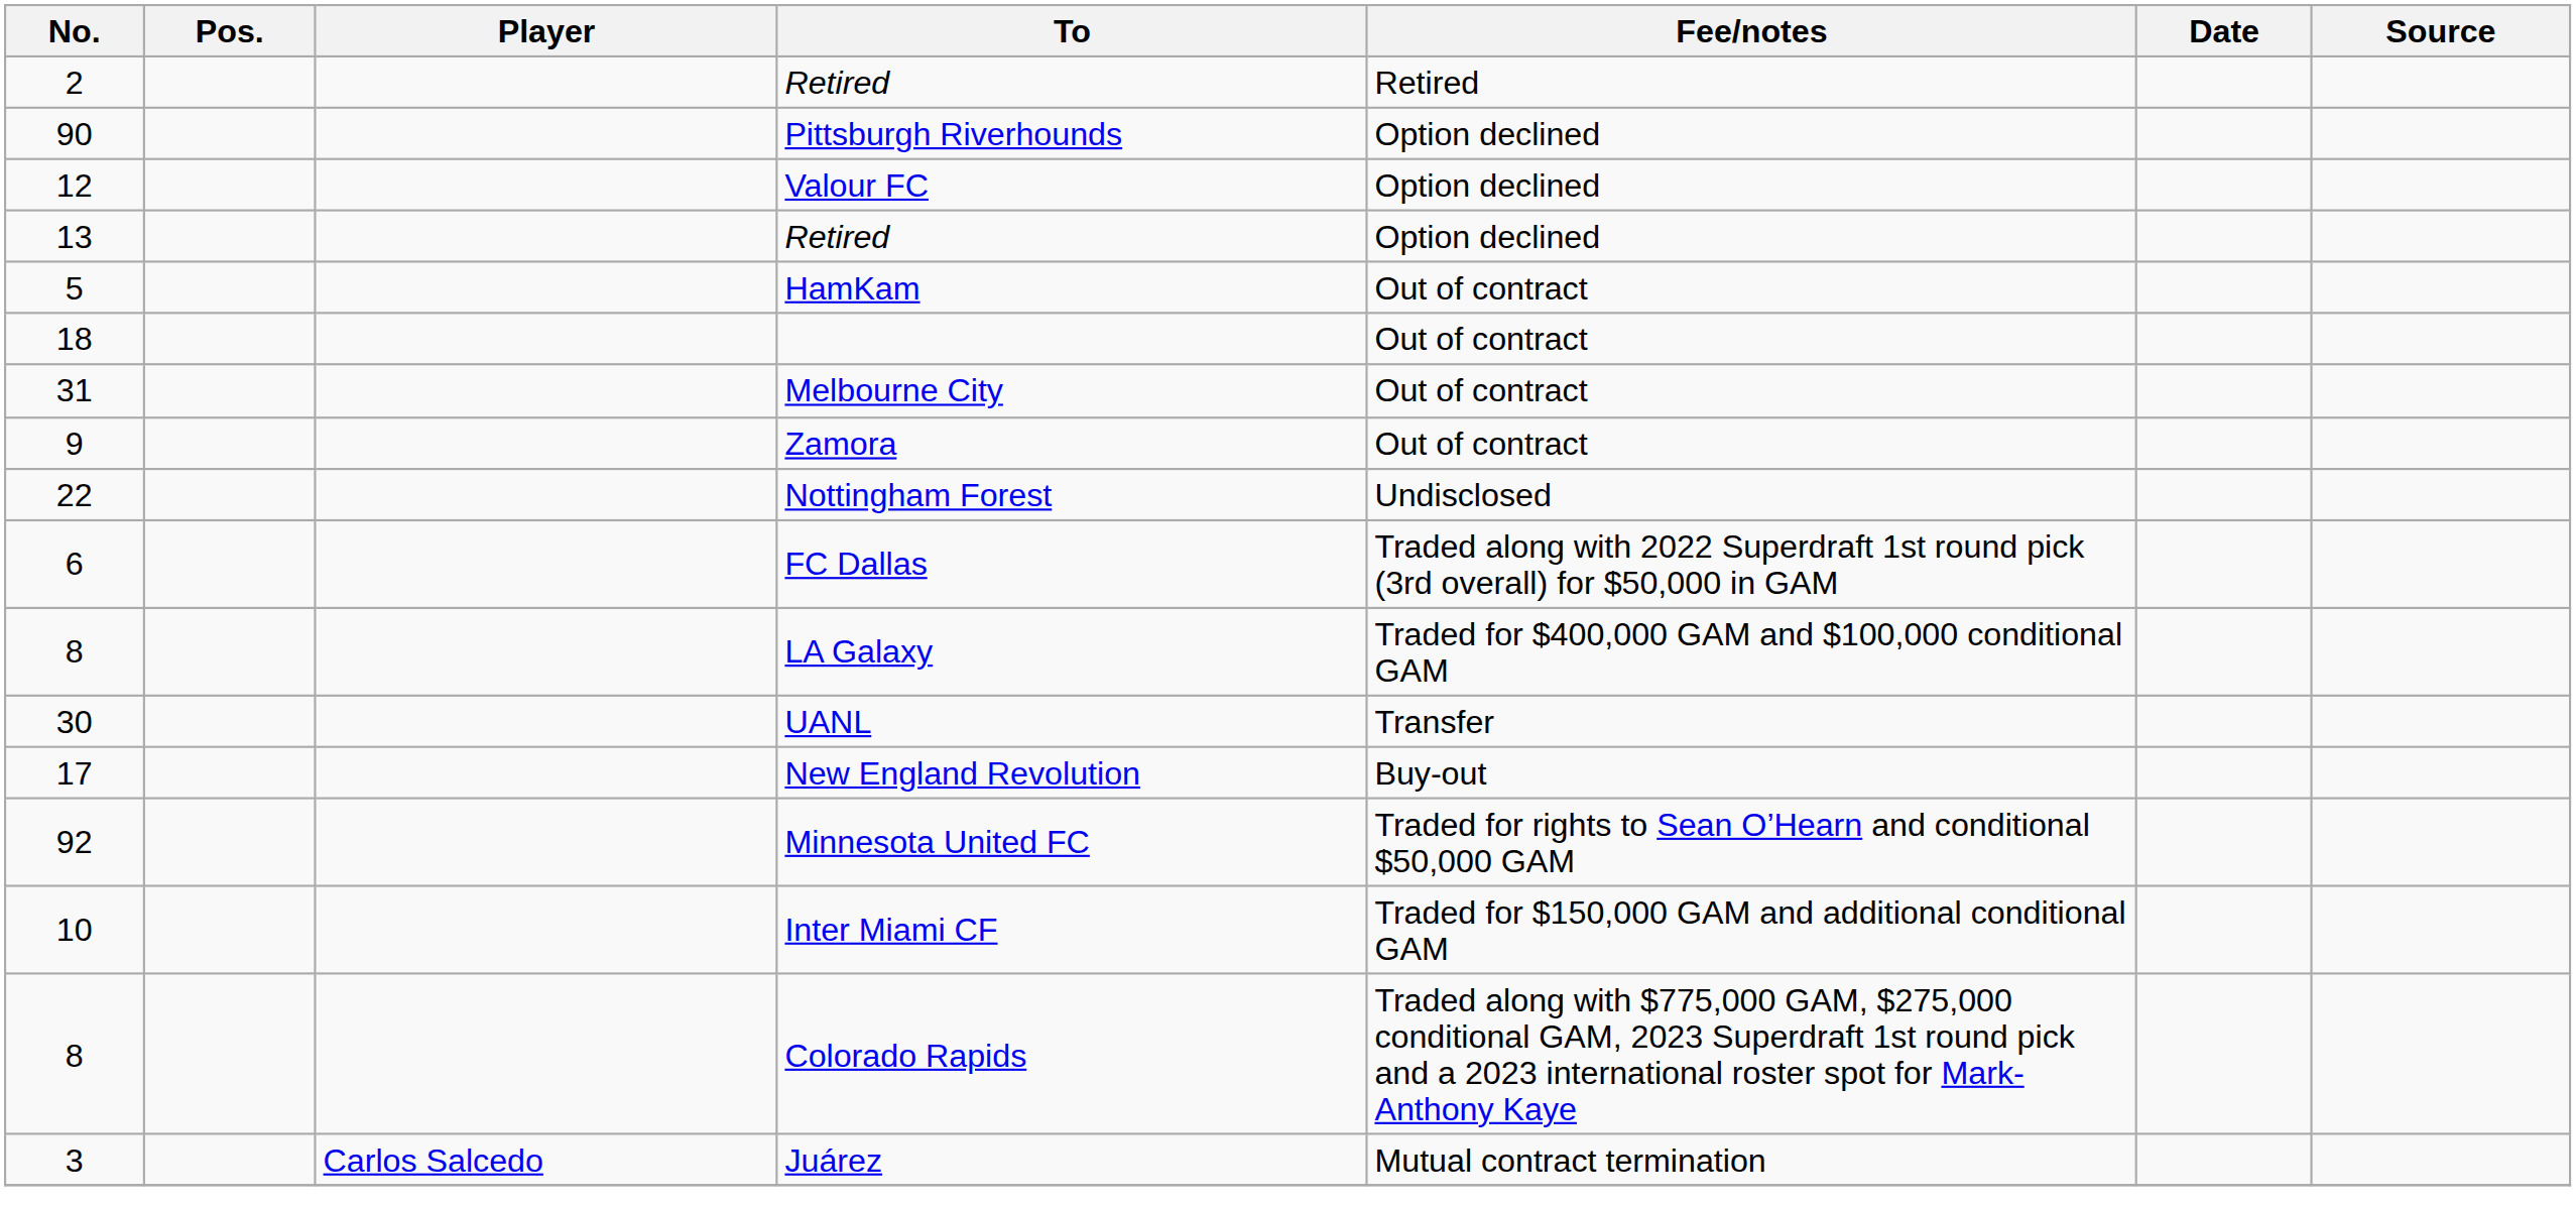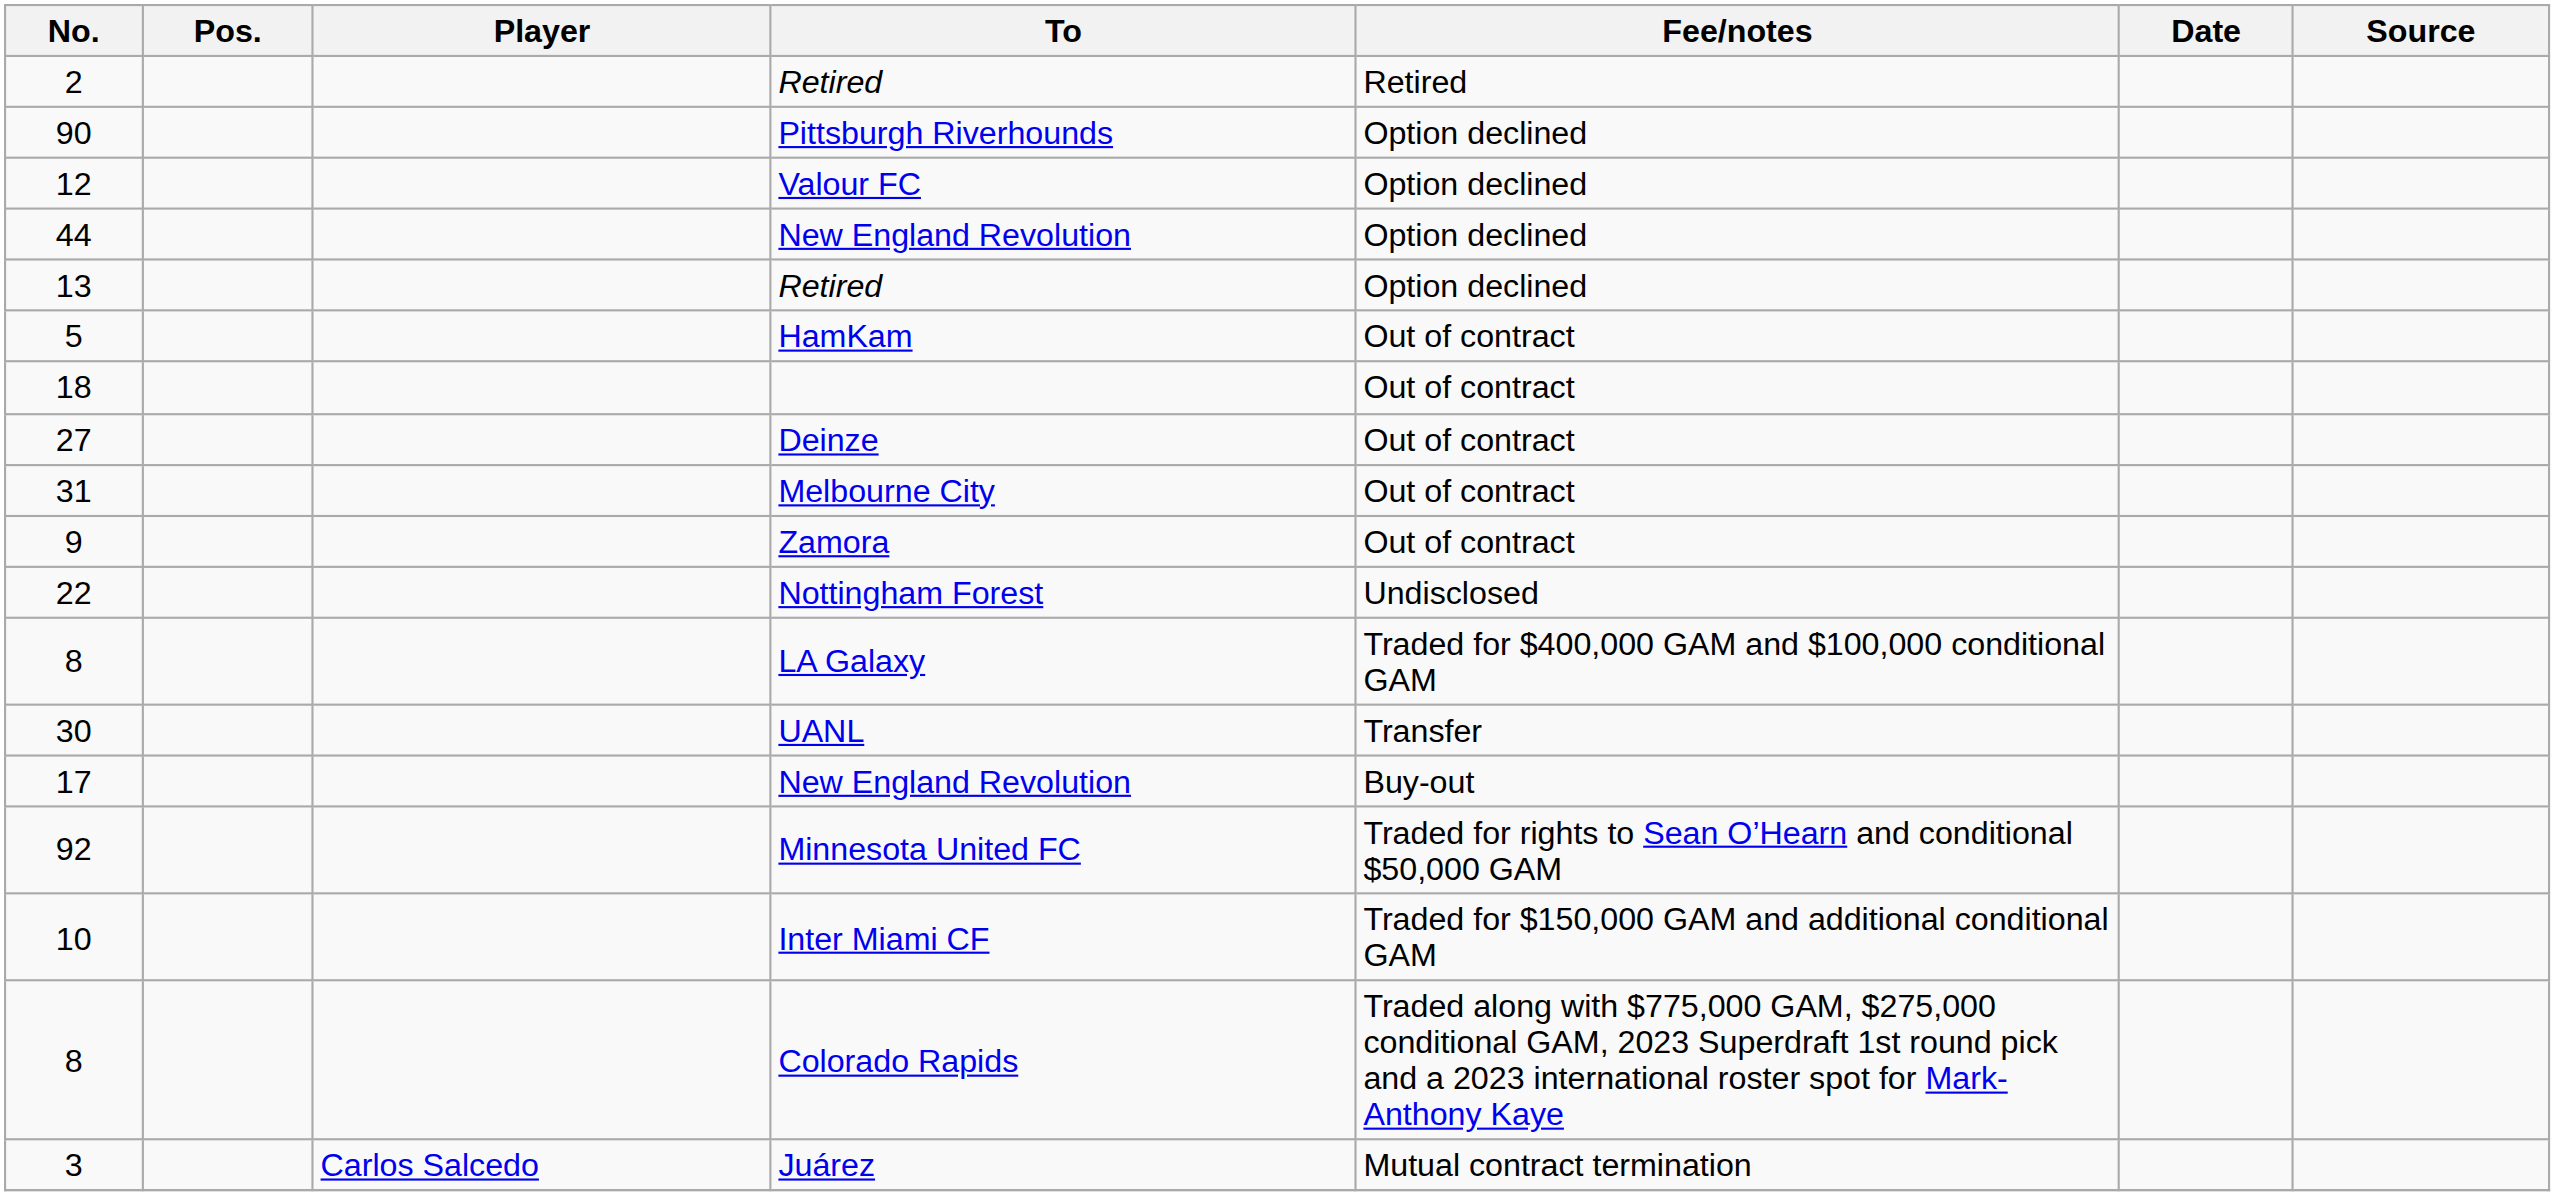+ row: 44 | New England Revolution | Option declined
+ row: 27 | Deinze | Out of contract
- row: 6 | FC Dallas | Traded along with 2022 Superdraft 1st round pick (3rd overall) for $50,000 in GAM
